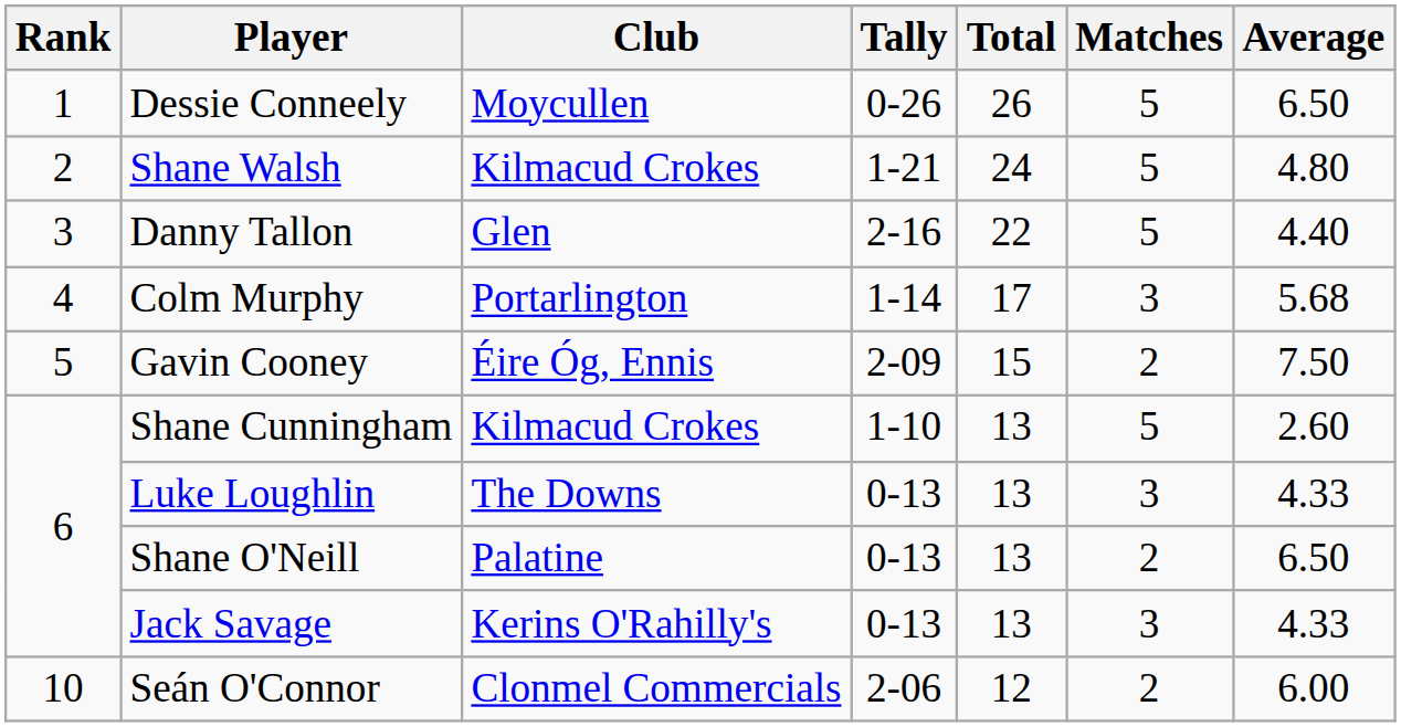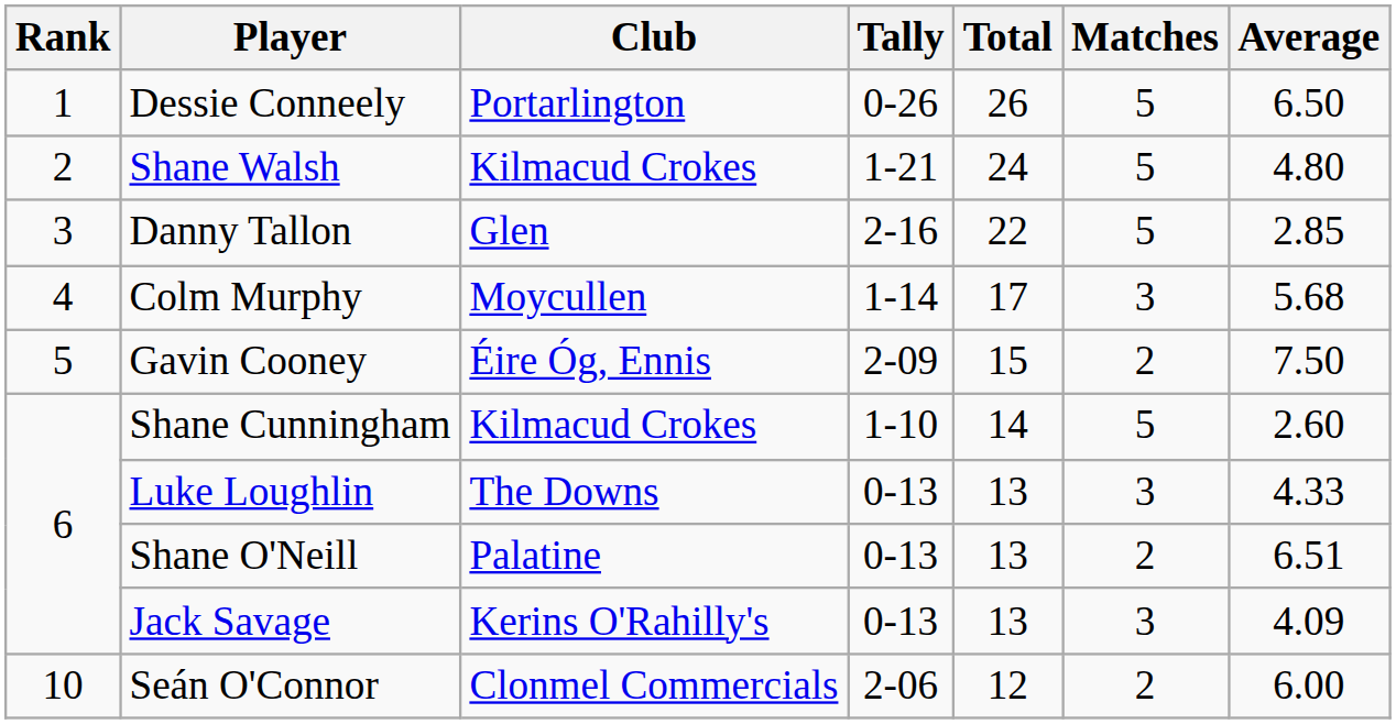Dessie Conneely | Club: Moycullen -> Portarlington
Danny Tallon | Average: 4.40 -> 2.85
Colm Murphy | Club: Portarlington -> Moycullen
Shane Cunningham | Total: 13 -> 14
Shane O'Neill | Average: 6.50 -> 6.51
Jack Savage | Average: 4.33 -> 4.09
